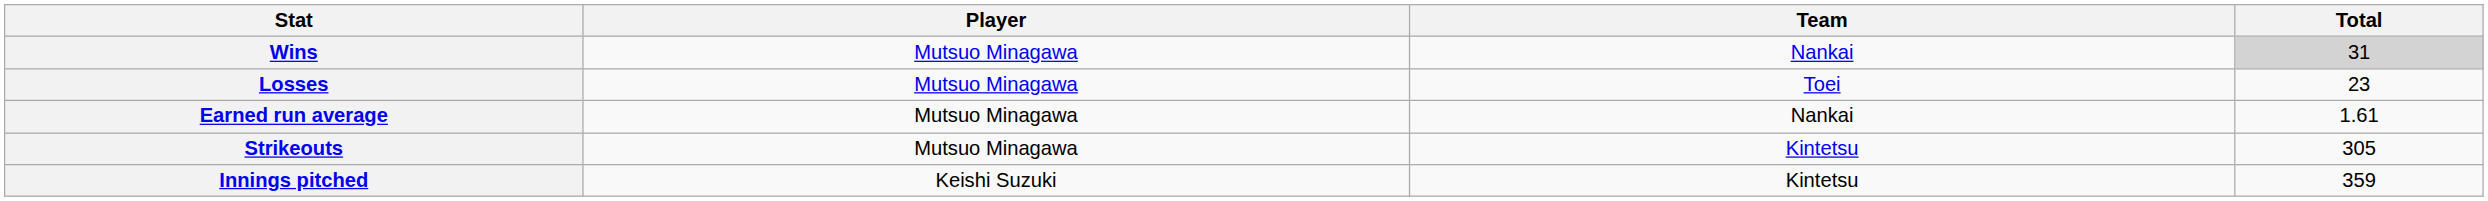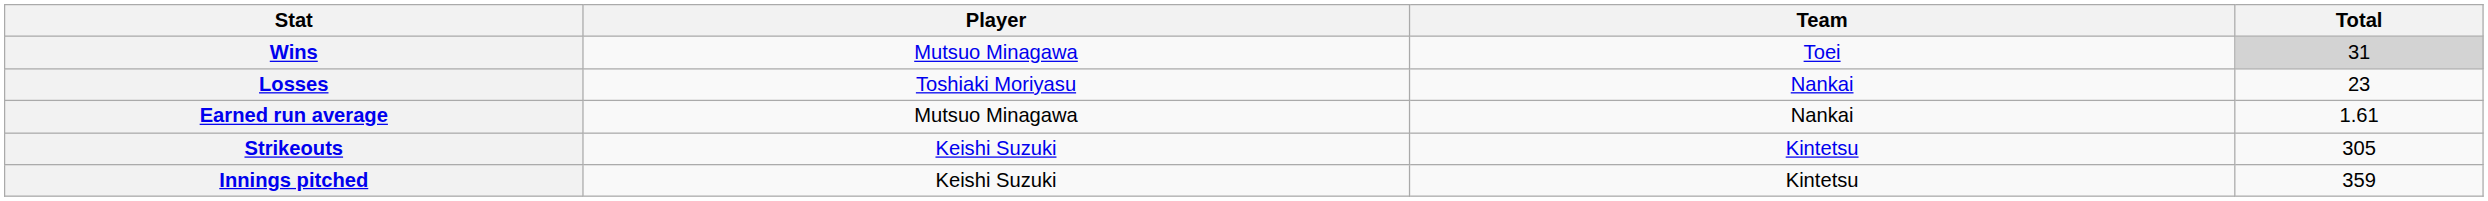Wins | Team: Nankai -> Toei
Losses | Player: Mutsuo Minagawa -> Toshiaki Moriyasu
Losses | Team: Toei -> Nankai
Strikeouts | Player: Mutsuo Minagawa -> Keishi Suzuki
